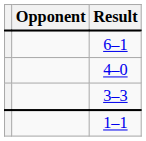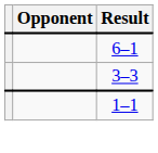- row: 4–0
